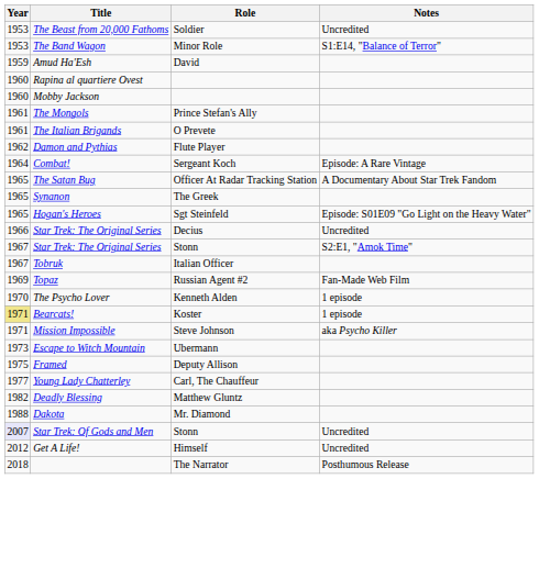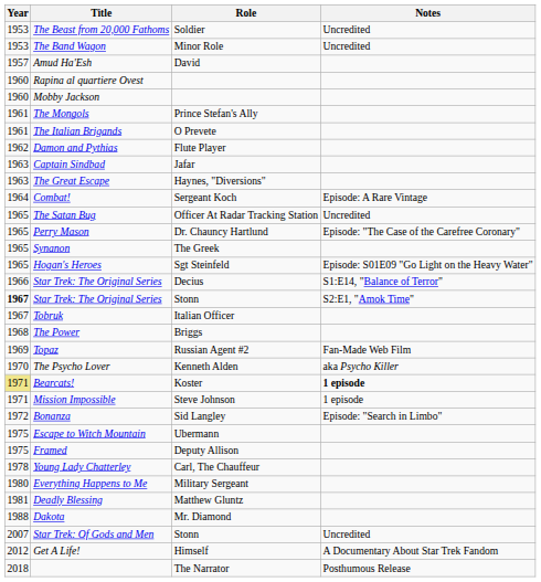The Band Wagon | Notes: S1:E14, "Balance of Terror" -> Uncredited
Amud Ha'Esh | Year: 1959 -> 1957
+ row: 1963 | Captain Sindbad | Jafar
+ row: 1963 | The Great Escape | Haynes, "Diversions"
The Satan Bug | Notes: A Documentary About Star Trek Fandom -> Uncredited
+ row: 1965 | Perry Mason | Dr. Chauncy Hartlund | Episode: "The Case of the Carefree Coronary"
Star Trek: The Original Series / Decius | Notes: Uncredited -> S1:E14, "Balance of Terror"
Star Trek: The Original Series / Stonn | Year: normal -> bold
+ row: 1968 | The Power | Briggs
The Psycho Lover | Notes: 1 episode -> aka Psycho Killer
Bearcats! | Notes: normal -> bold
Mission Impossible | Notes: aka Psycho Killer -> 1 episode
+ row: 1972 | Bonanza | Sid Langley | Episode: "Search in Limbo"
Escape to Witch Mountain | Year: 1973 -> 1975
Young Lady Chatterley | Year: 1977 -> 1978
+ row: 1980 | Everything Happens to Me | Military Sergeant
Deadly Blessing | Year: 1982 -> 1981
Star Trek: Of Gods and Men | Year: lavender background -> no background
Get A Life! | Notes: Uncredited -> A Documentary About Star Trek Fandom
